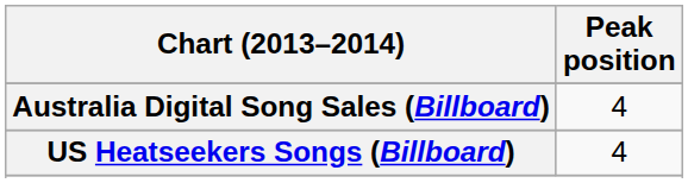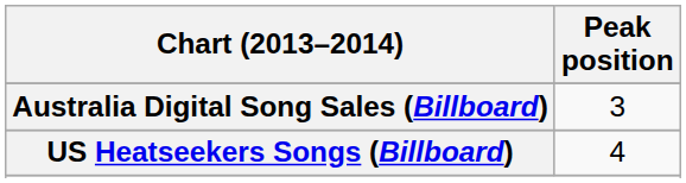Australia Digital Song Sales (Billboard) | Peak position: 4 -> 3
